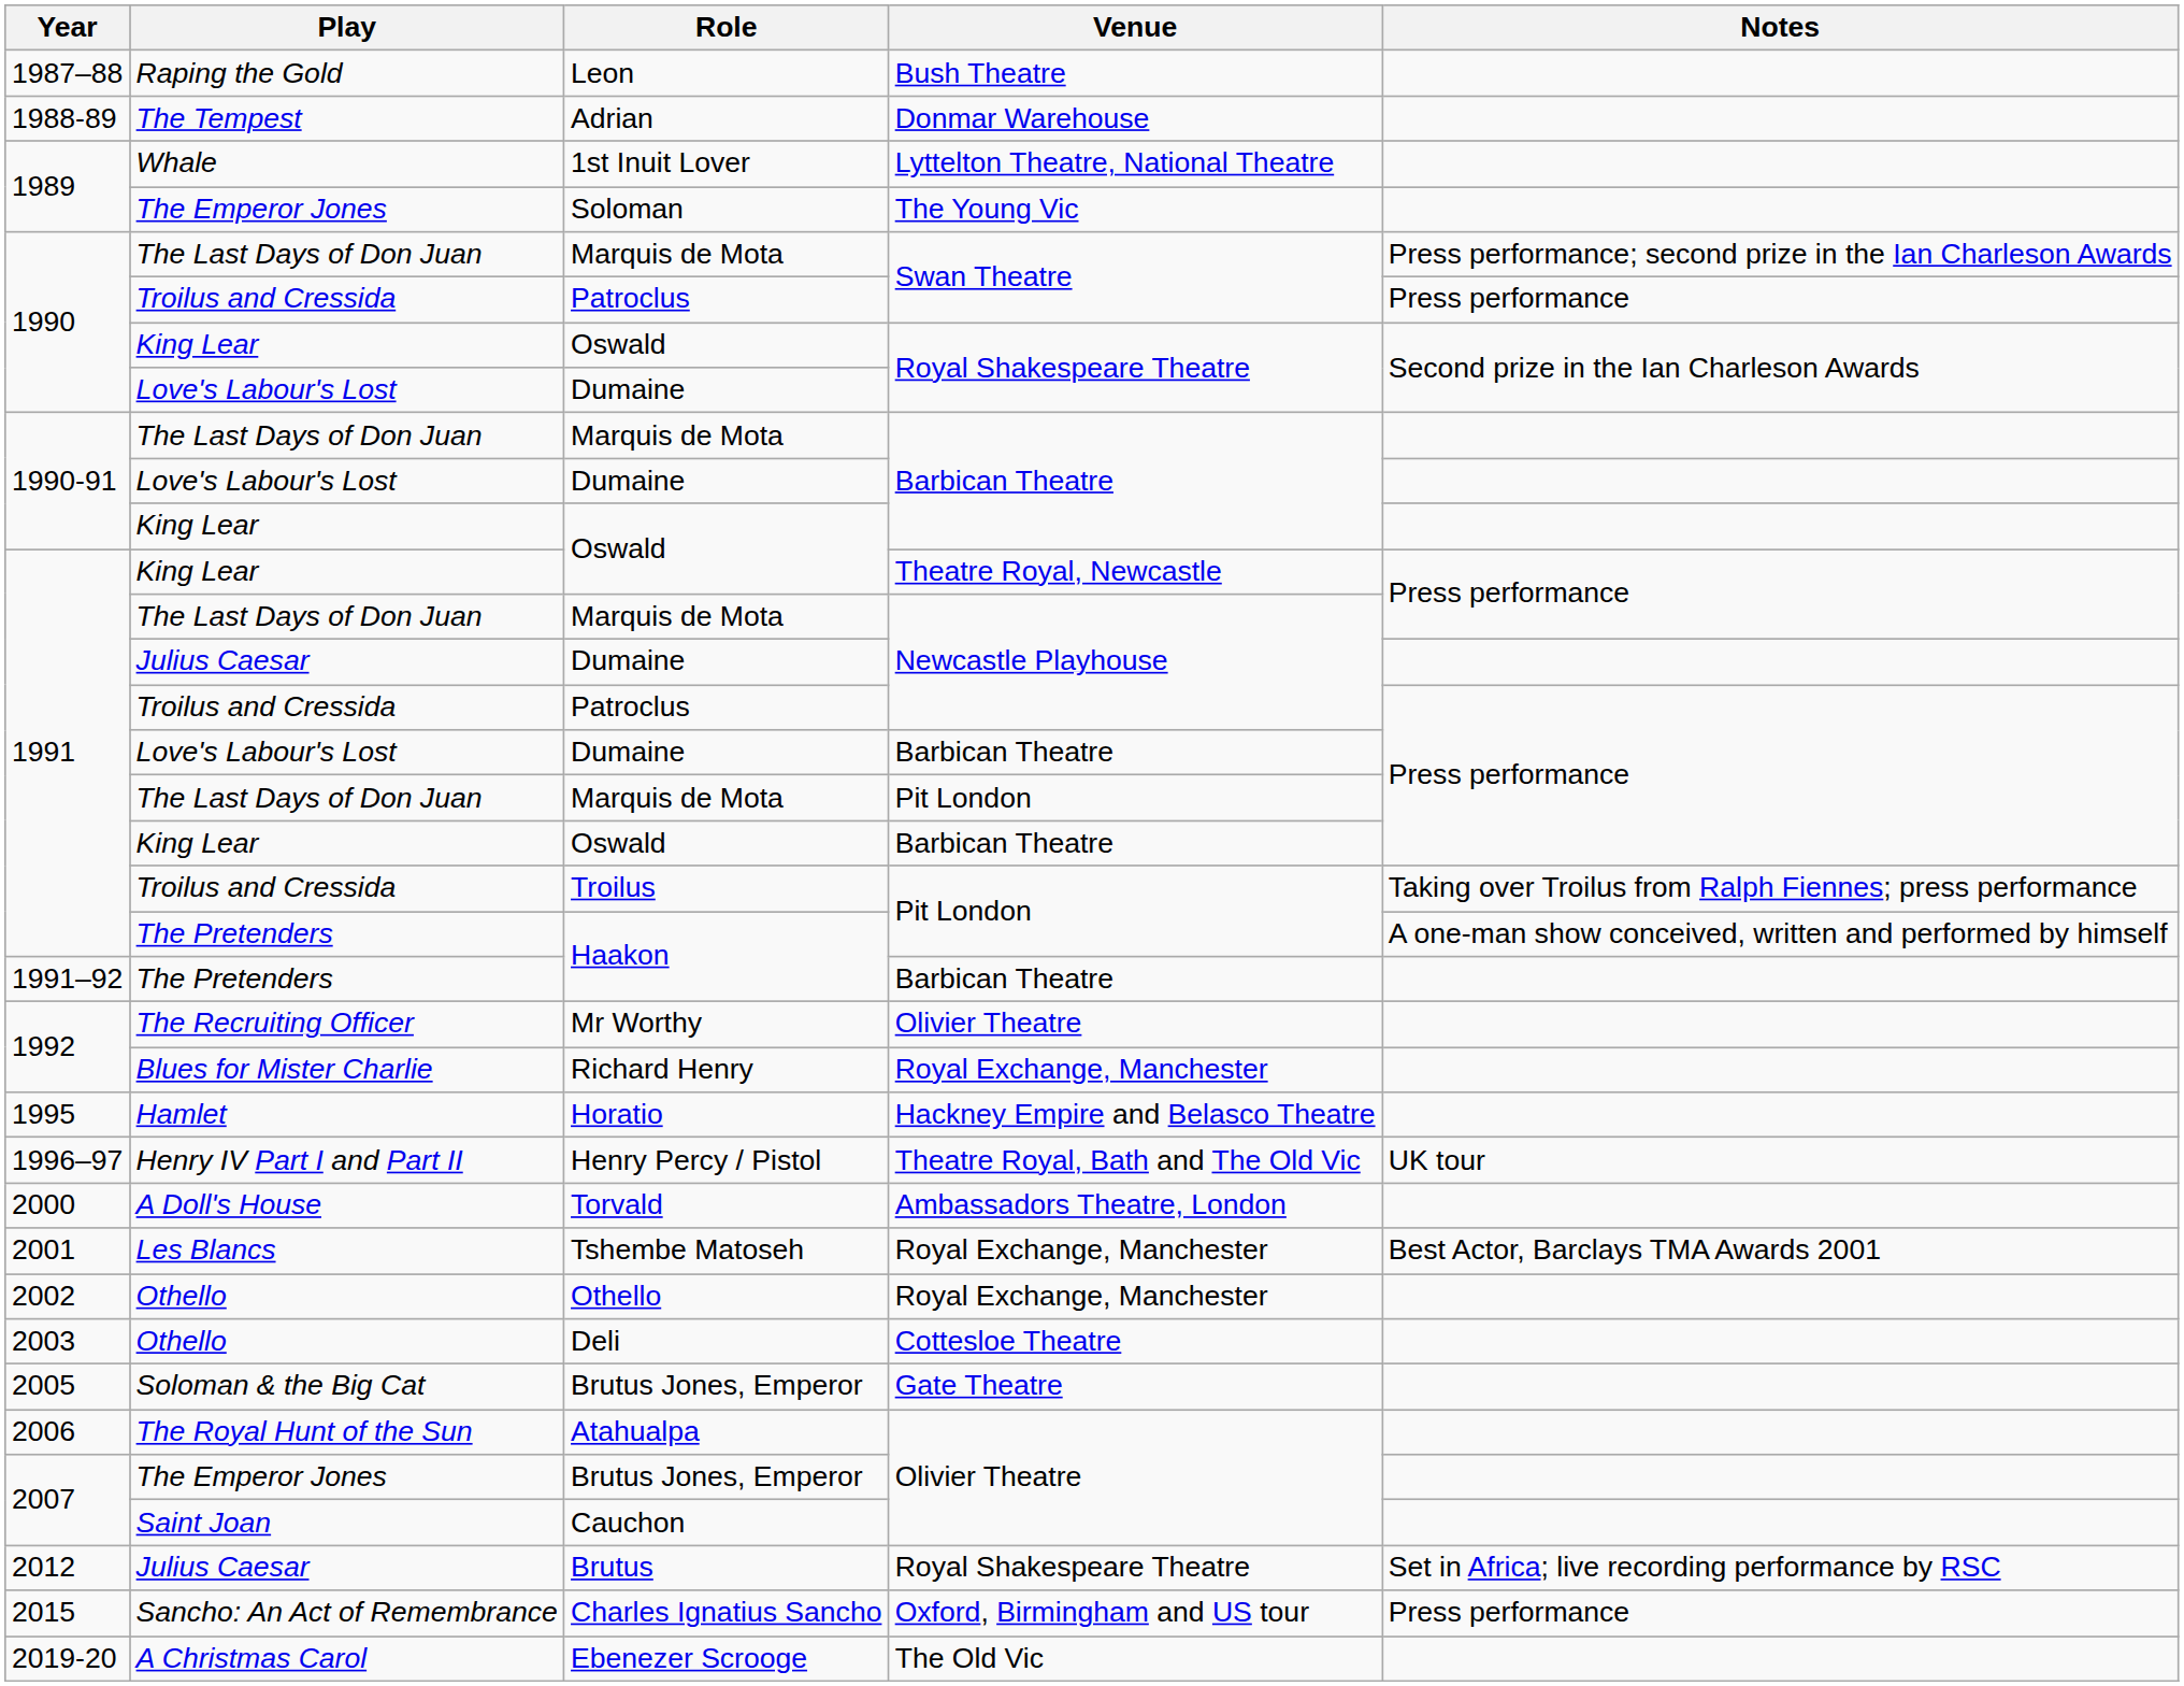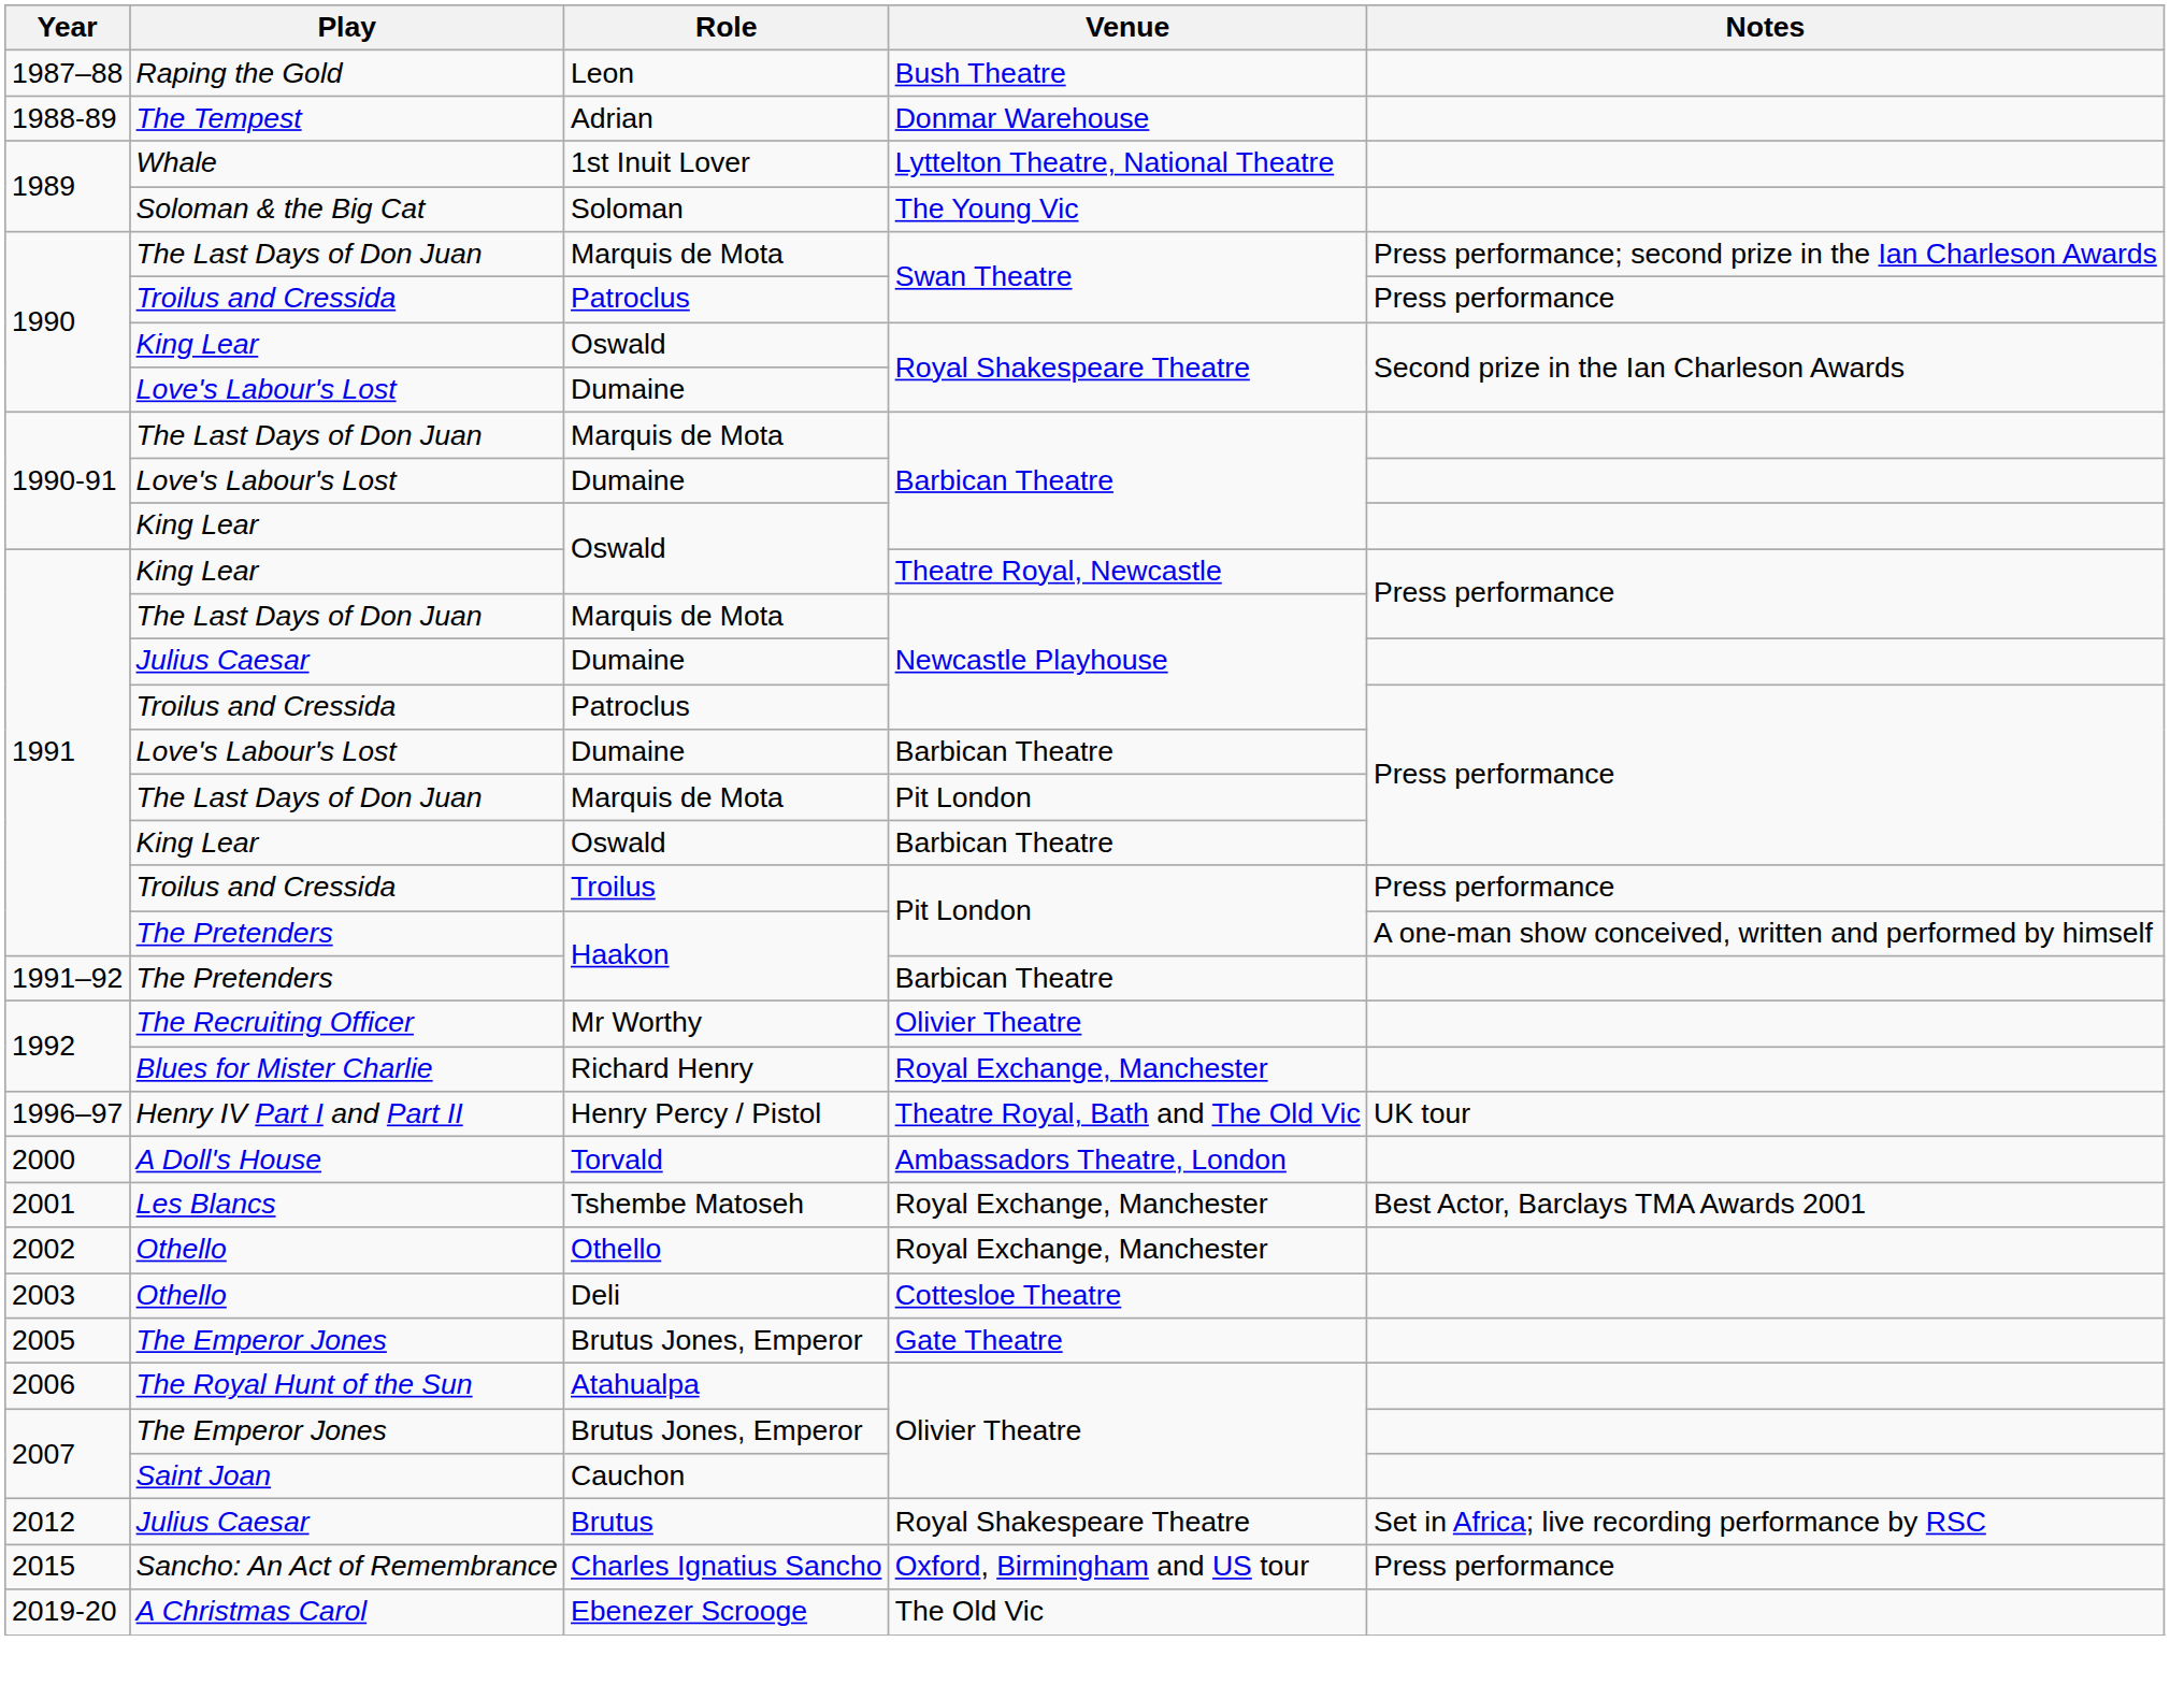Soloman | Play: The Emperor Jones -> Soloman & the Big Cat
Troilus | Notes: Taking over Troilus from Ralph Fiennes; press performance -> Press performance
- row: 1995 | Hamlet | Horatio | Hackney Empire and Belasco Theatre
Brutus Jones, Emperor / Gate Theatre | Play: Soloman & the Big Cat -> The Emperor Jones
